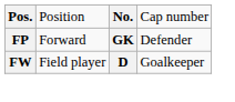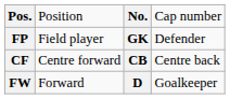FP | column 2: Forward -> Field player
+ row: CF | Centre forward | CB | Centre back
FW | column 2: Field player -> Forward
